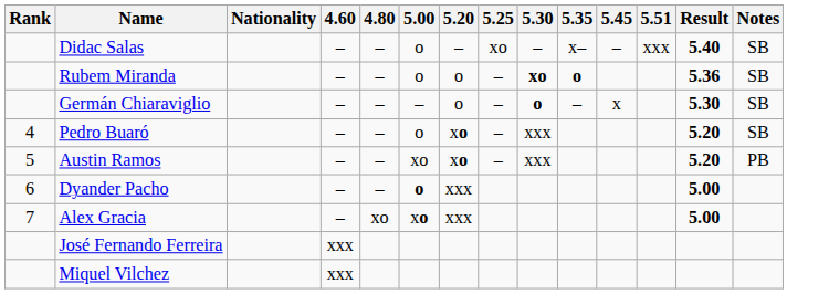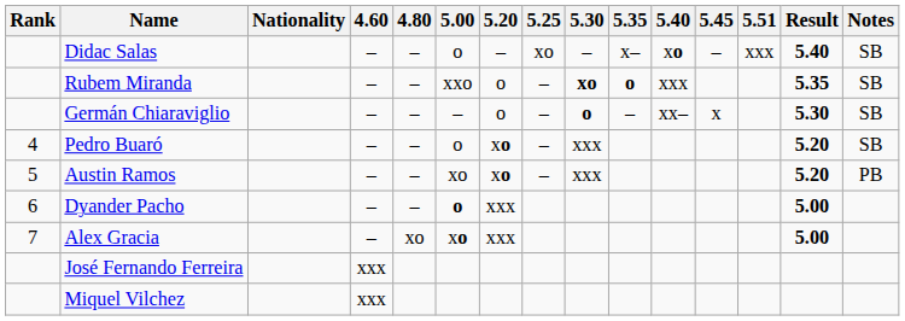+ column: 5.40 | xo | xxx | xx–
Rubem Miranda | 5.00: o -> xxo
Rubem Miranda | Result: 5.36 -> 5.35
